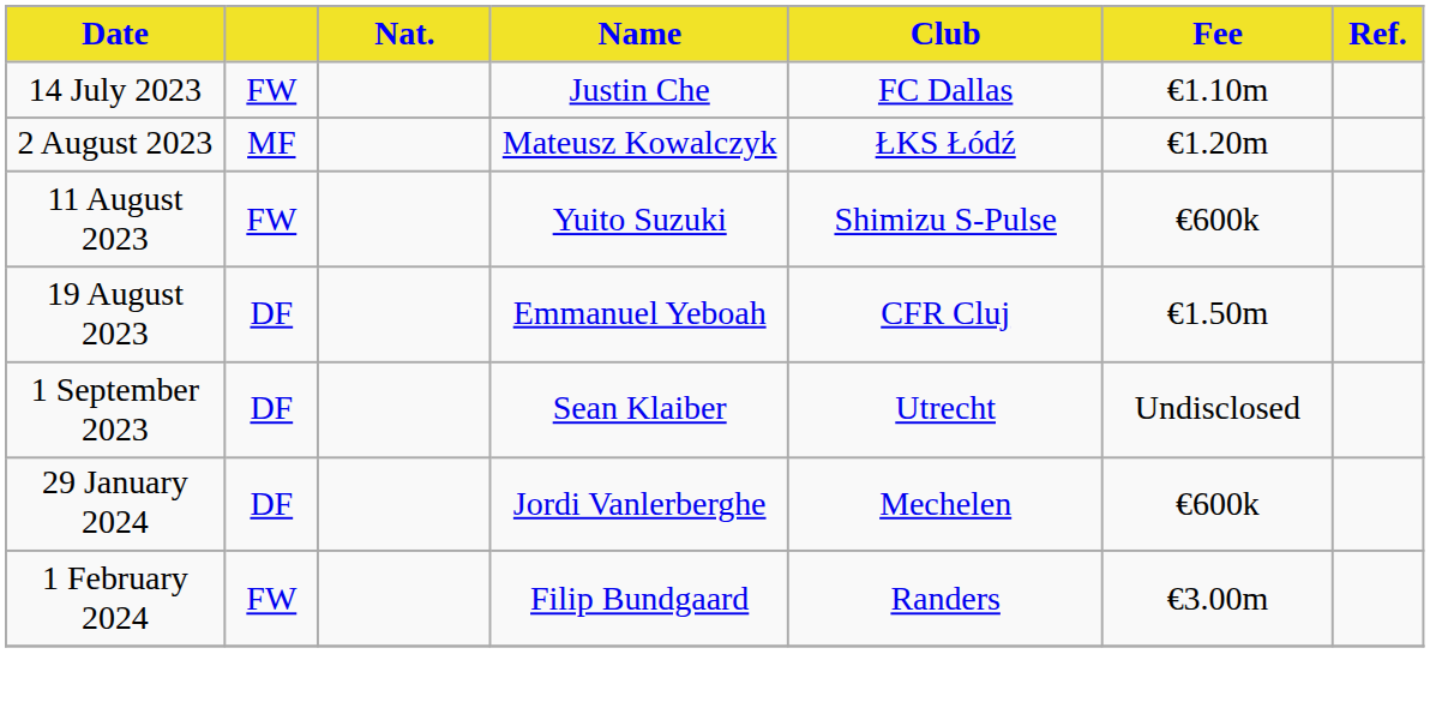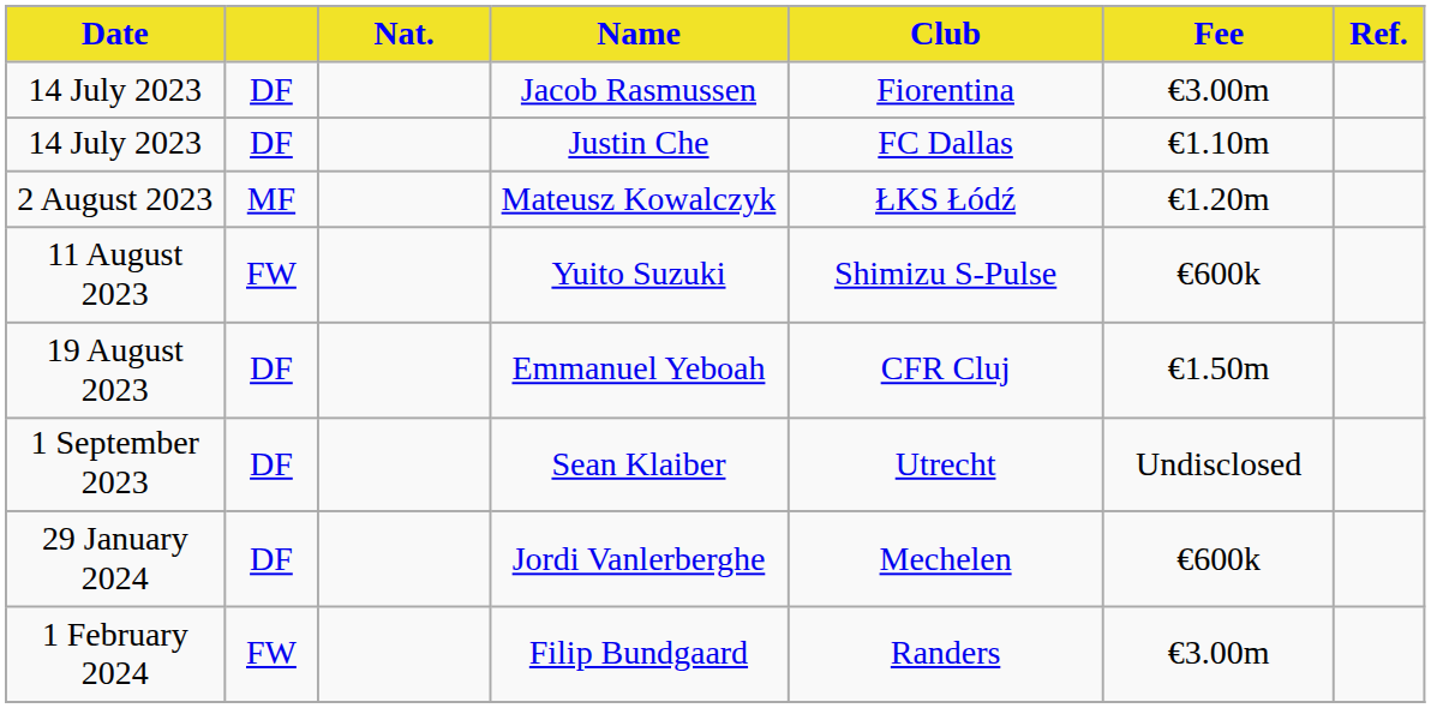+ row: 14 July 2023 | DF | Jacob Rasmussen | Fiorentina | €3.00m
Justin Che | column 2: FW -> DF
